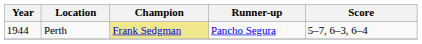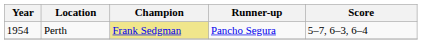Perth | Year: 1944 -> 1954
